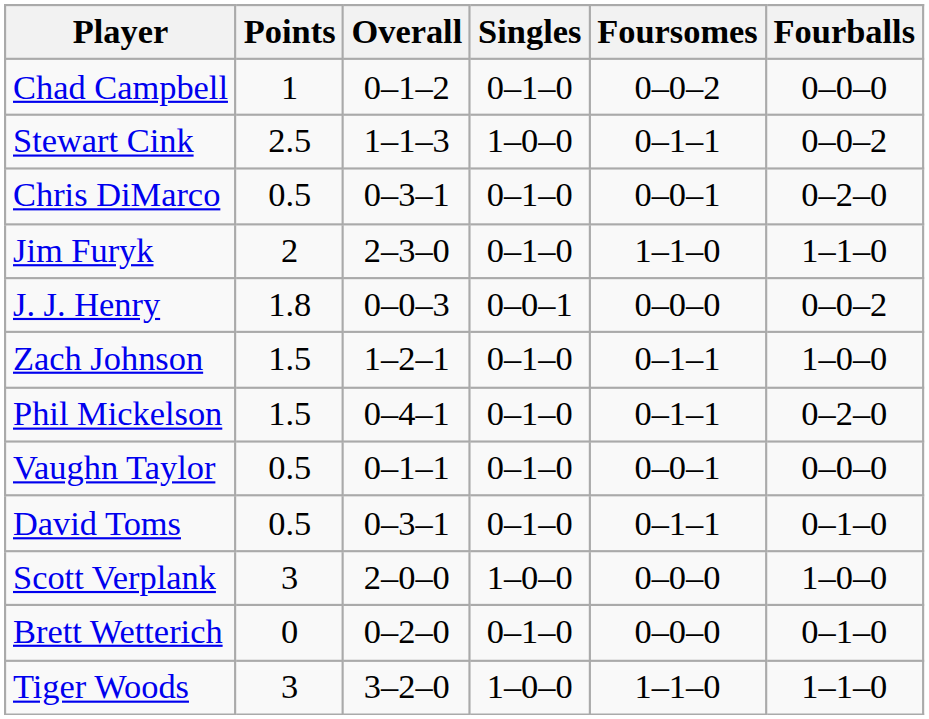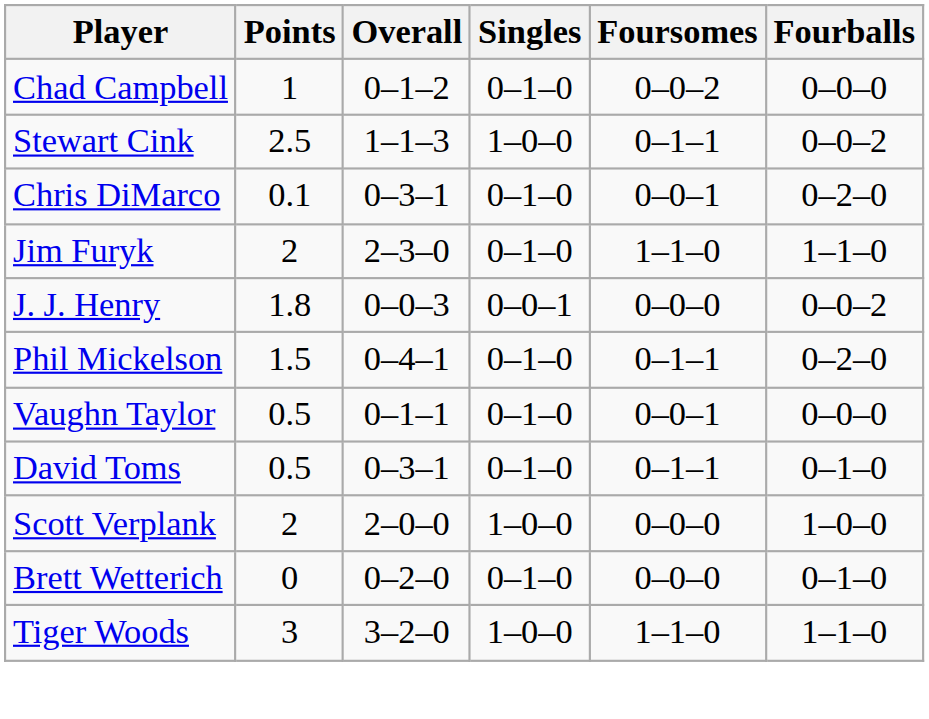Chris DiMarco | Points: 0.5 -> 0.1
- row: Zach Johnson | 1.5 | 1–2–1 | 0–1–0 | 0–1–1 | 1–0–0
Scott Verplank | Points: 3 -> 2
